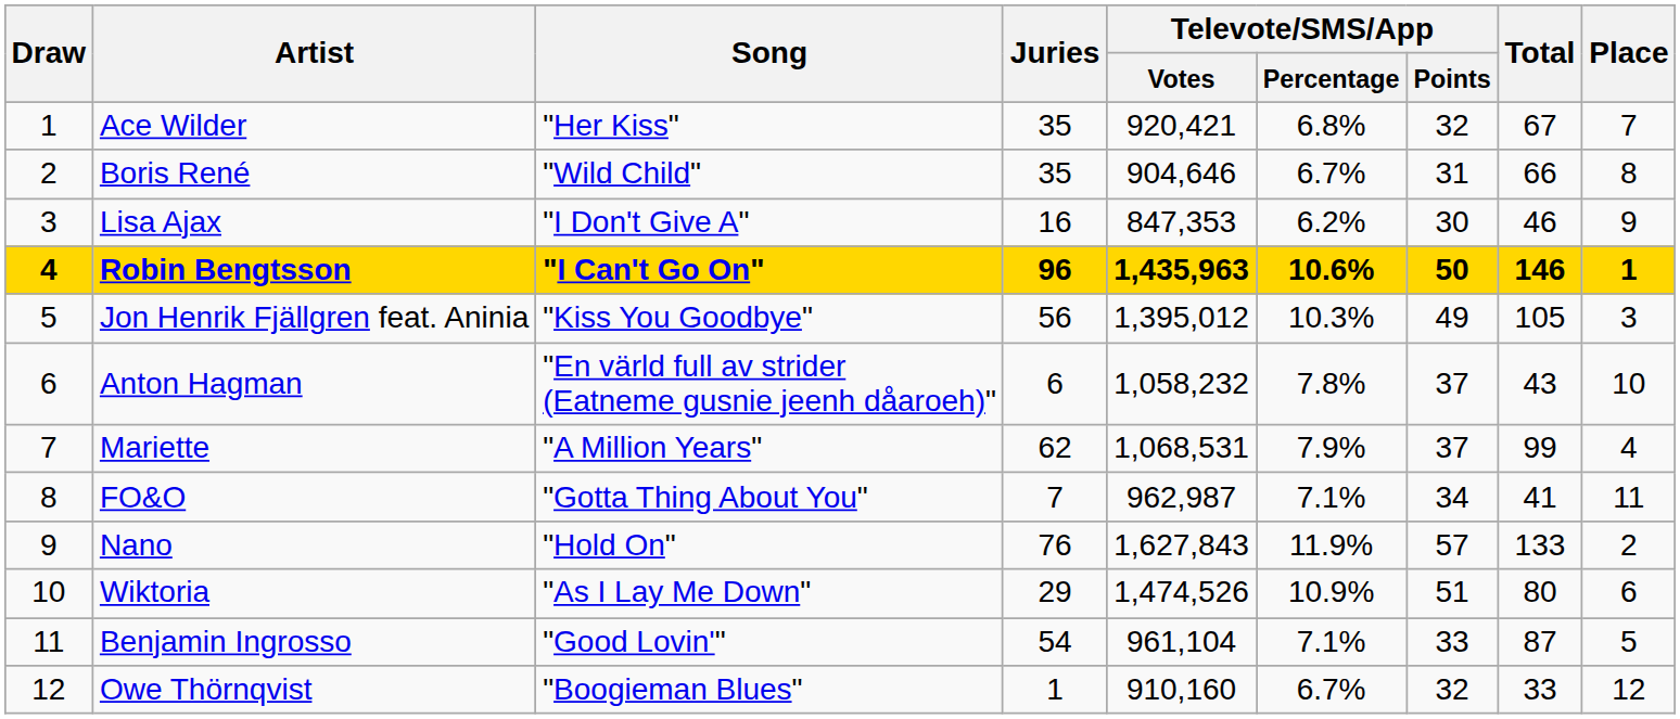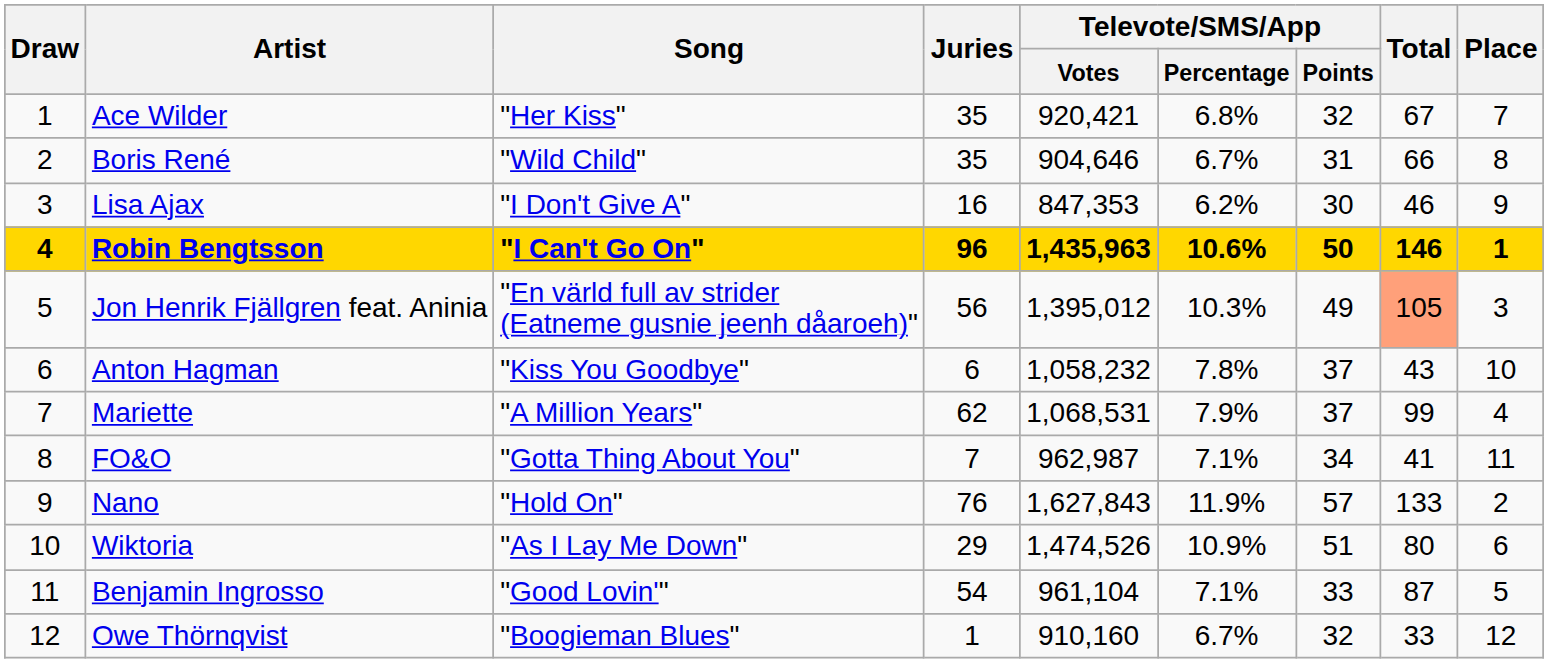Jon Henrik Fjällgren feat. Aninia | Song: "Kiss You Goodbye" -> "En värld full av strider (Eatneme gusnie jeenh dåaroeh)"
Jon Henrik Fjällgren feat. Aninia | Total: no background -> lightsalmon background
Anton Hagman | Song: "En värld full av strider (Eatneme gusnie jeenh dåaroeh)" -> "Kiss You Goodbye"
